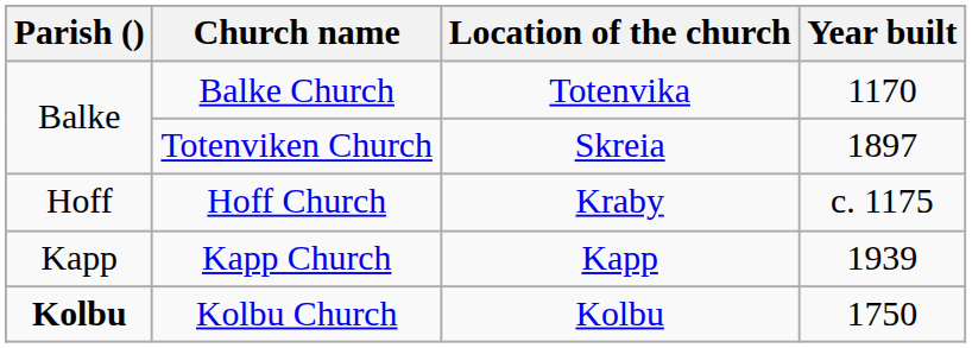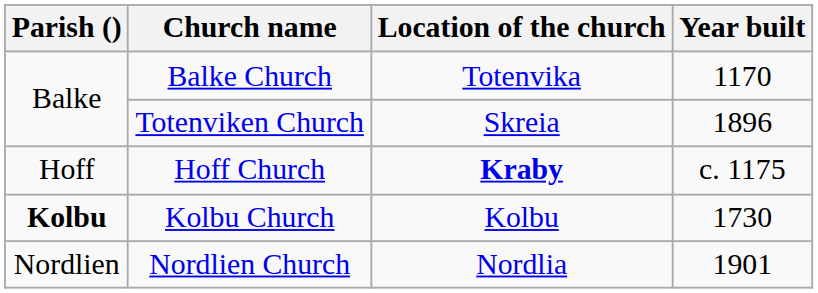Totenviken Church | Year built: 1897 -> 1896
Hoff Church | Location of the church: normal -> bold
- row: Kapp | Kapp Church | Kapp | 1939
Kolbu Church | Year built: 1750 -> 1730
+ row: Nordlien | Nordlien Church | Nordlia | 1901
